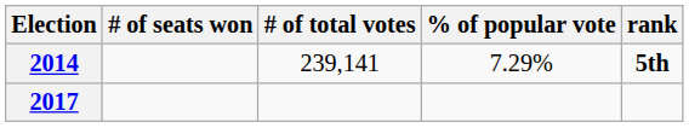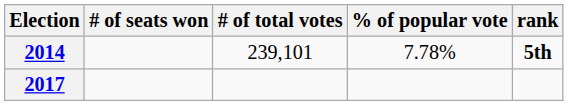2014 | # of total votes: 239,141 -> 239,101
2014 | % of popular vote: 7.29% -> 7.78%
